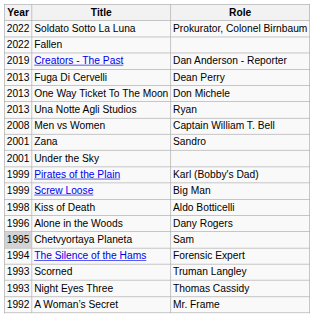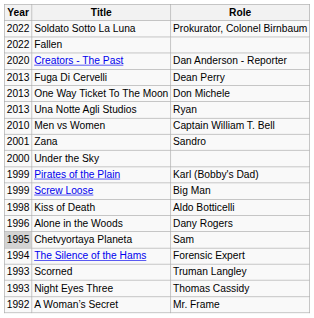Creators - The Past | Year: 2019 -> 2020
Men vs Women | Year: 2008 -> 2010
Under the Sky | Year: 2001 -> 2000
